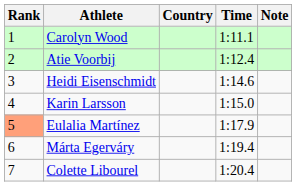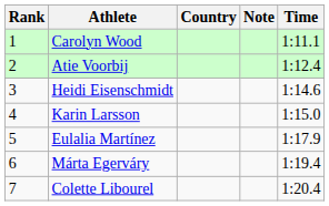columns swapped: Time <-> Note
Eulalia Martínez | Rank: lightsalmon background -> no background
